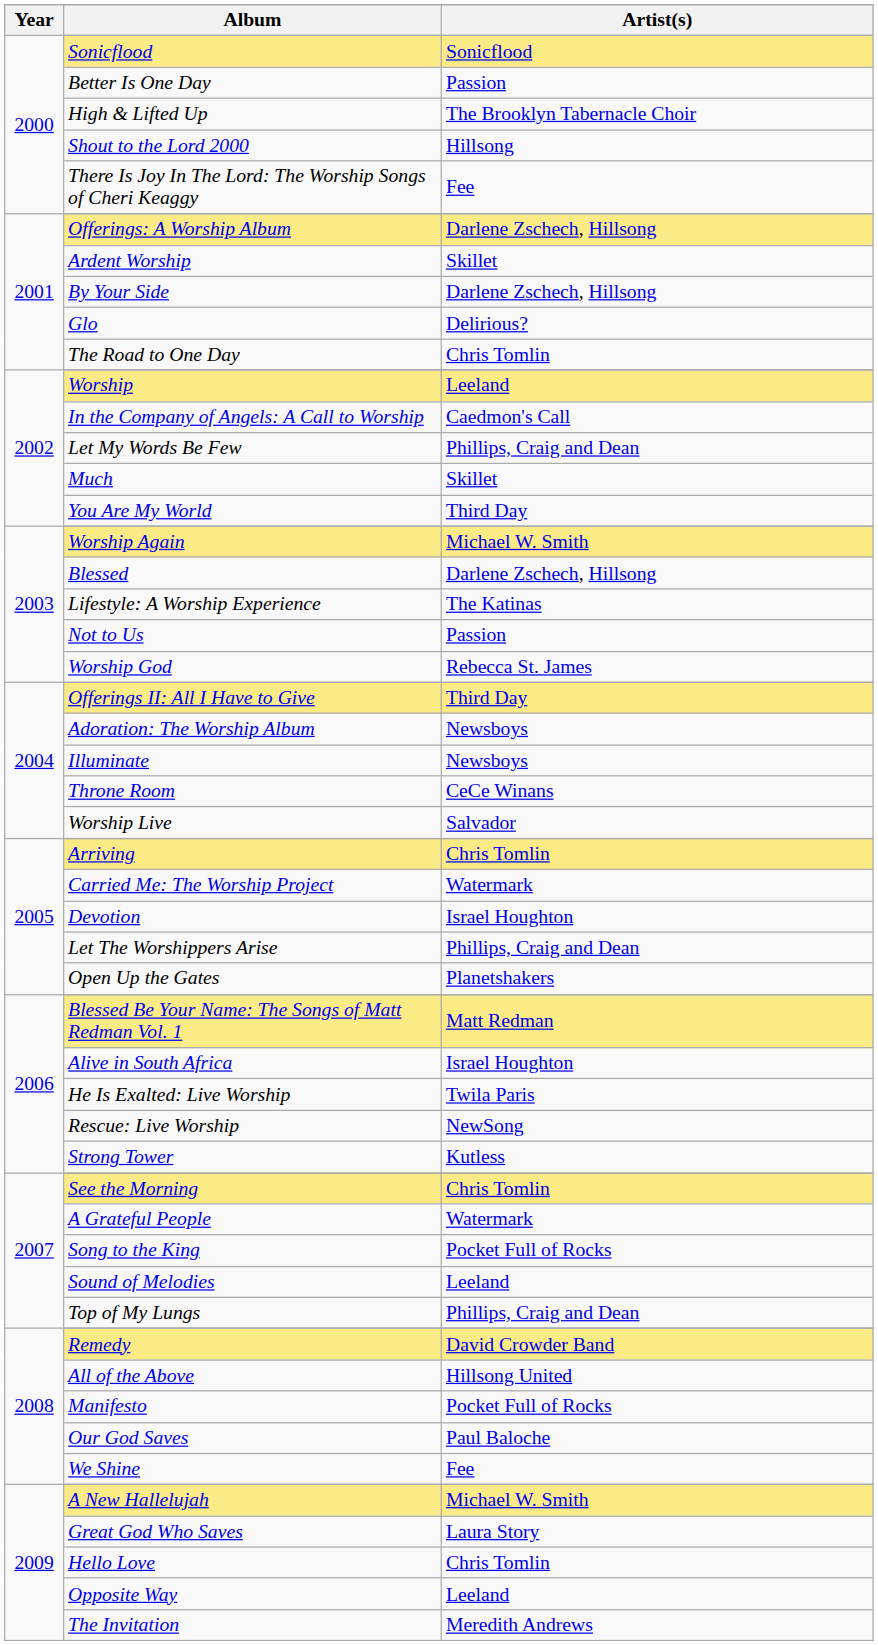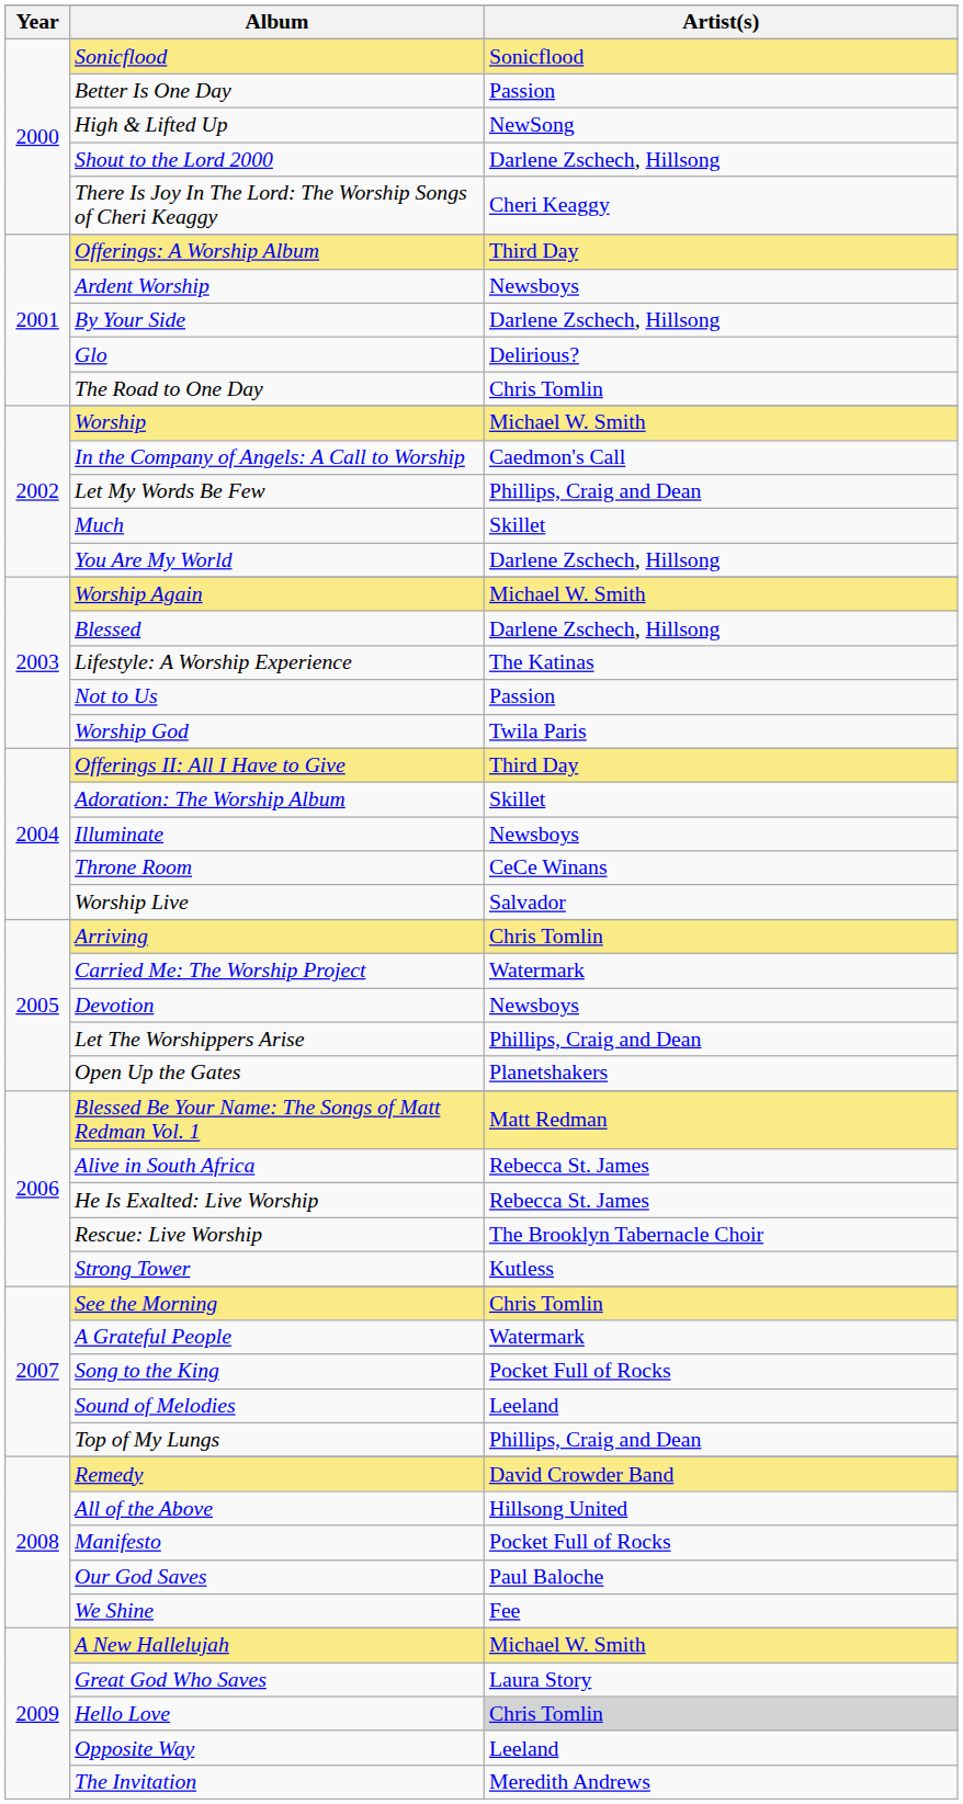High & Lifted Up | Artist(s): The Brooklyn Tabernacle Choir -> NewSong
Shout to the Lord 2000 | Artist(s): Hillsong -> Darlene Zschech, Hillsong
There Is Joy In The Lord: The Worship Songs of Cheri Keaggy | Artist(s): Fee -> Cheri Keaggy
Offerings: A Worship Album | Artist(s): Darlene Zschech, Hillsong -> Third Day
Ardent Worship | Artist(s): Skillet -> Newsboys
Worship | Artist(s): Leeland -> Michael W. Smith
You Are My World | Artist(s): Third Day -> Darlene Zschech, Hillsong
Worship God | Artist(s): Rebecca St. James -> Twila Paris
Adoration: The Worship Album | Artist(s): Newsboys -> Skillet
Devotion | Artist(s): Israel Houghton -> Newsboys
Alive in South Africa | Artist(s): Israel Houghton -> Rebecca St. James
He Is Exalted: Live Worship | Artist(s): Twila Paris -> Rebecca St. James
Rescue: Live Worship | Artist(s): NewSong -> The Brooklyn Tabernacle Choir
Hello Love | Artist(s): no background -> lightgrey background
